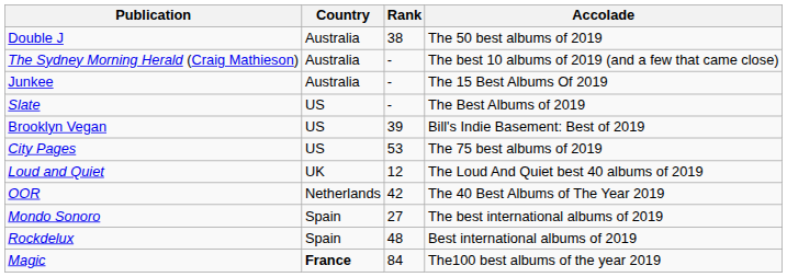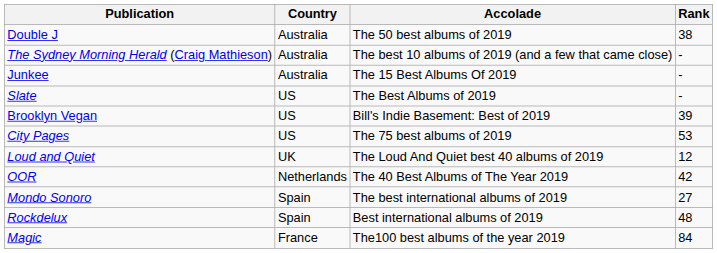columns swapped: Accolade <-> Rank
Magic | Country: bold -> normal
